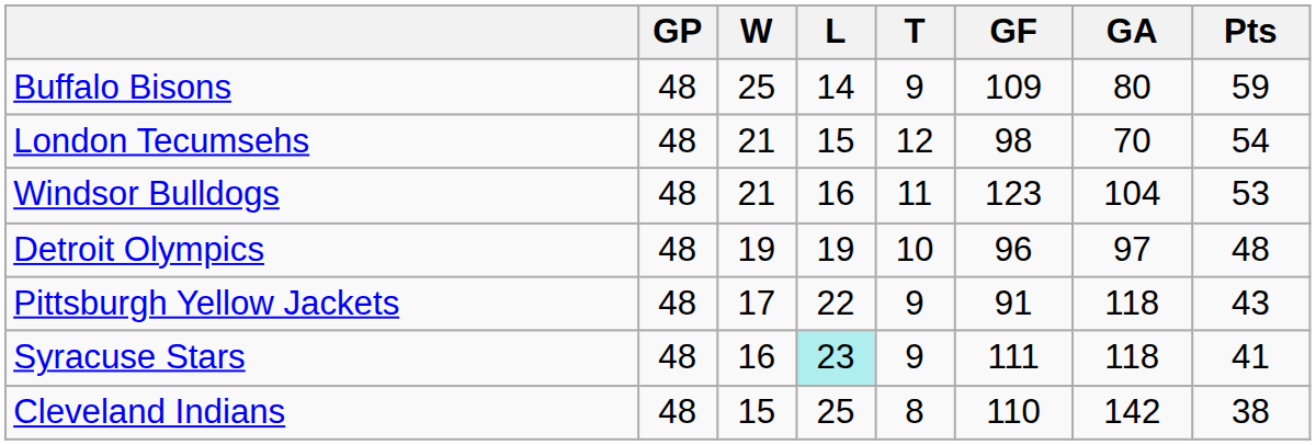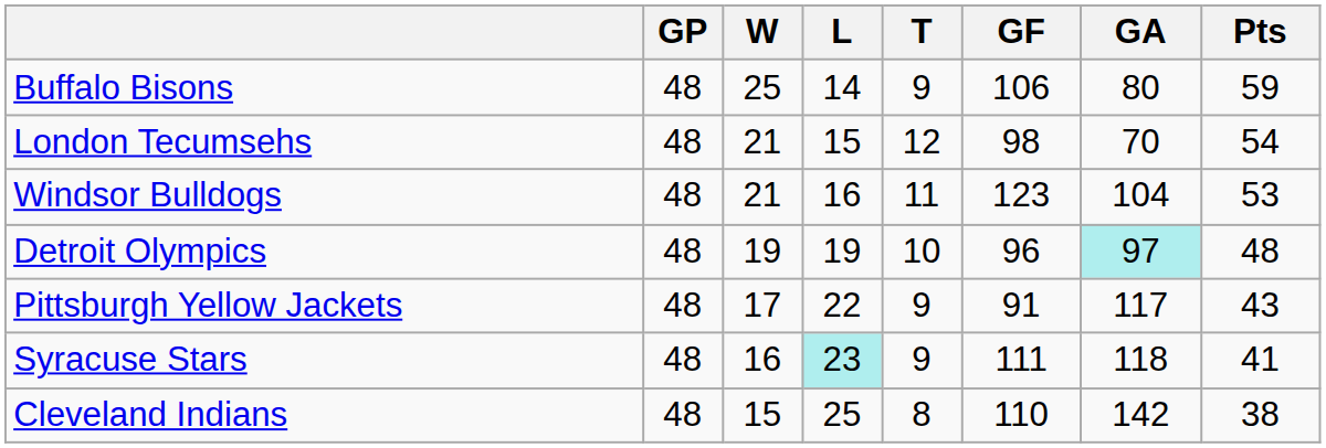Buffalo Bisons | GF: 109 -> 106
Detroit Olympics | GA: no background -> paleturquoise background
Pittsburgh Yellow Jackets | GA: 118 -> 117
